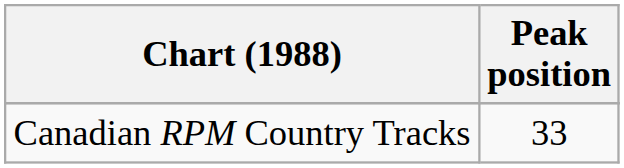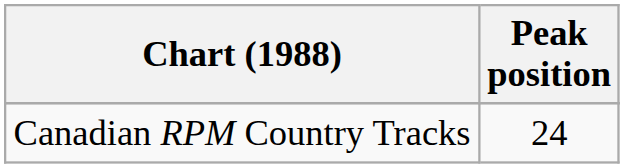Canadian RPM Country Tracks | Peak position: 33 -> 24
